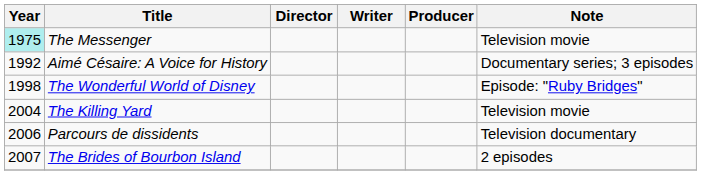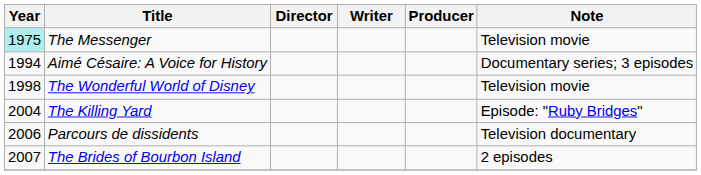Aimé Césaire: A Voice for History | Year: 1992 -> 1994
The Wonderful World of Disney | Note: Episode: "Ruby Bridges" -> Television movie
The Killing Yard | Note: Television movie -> Episode: "Ruby Bridges"
